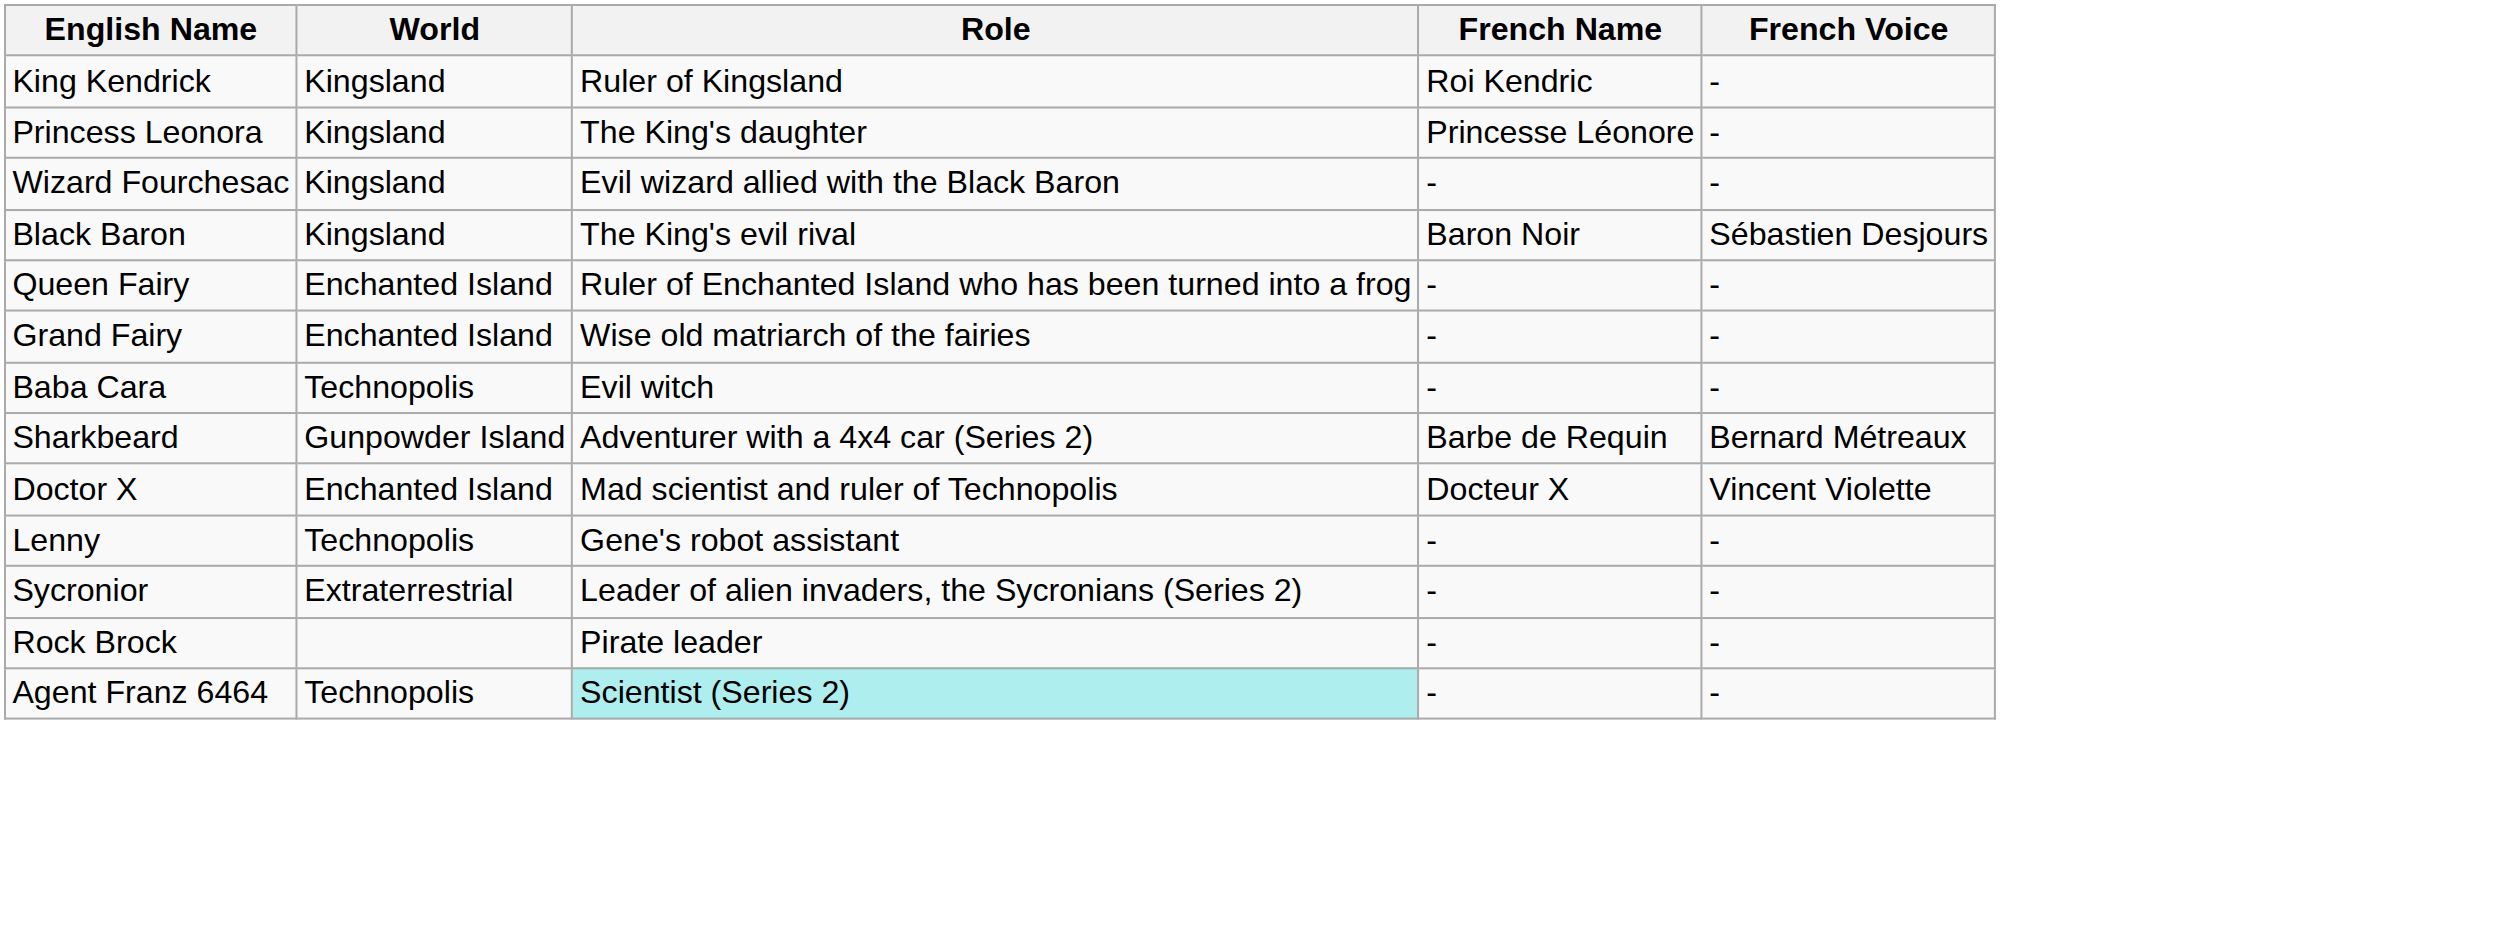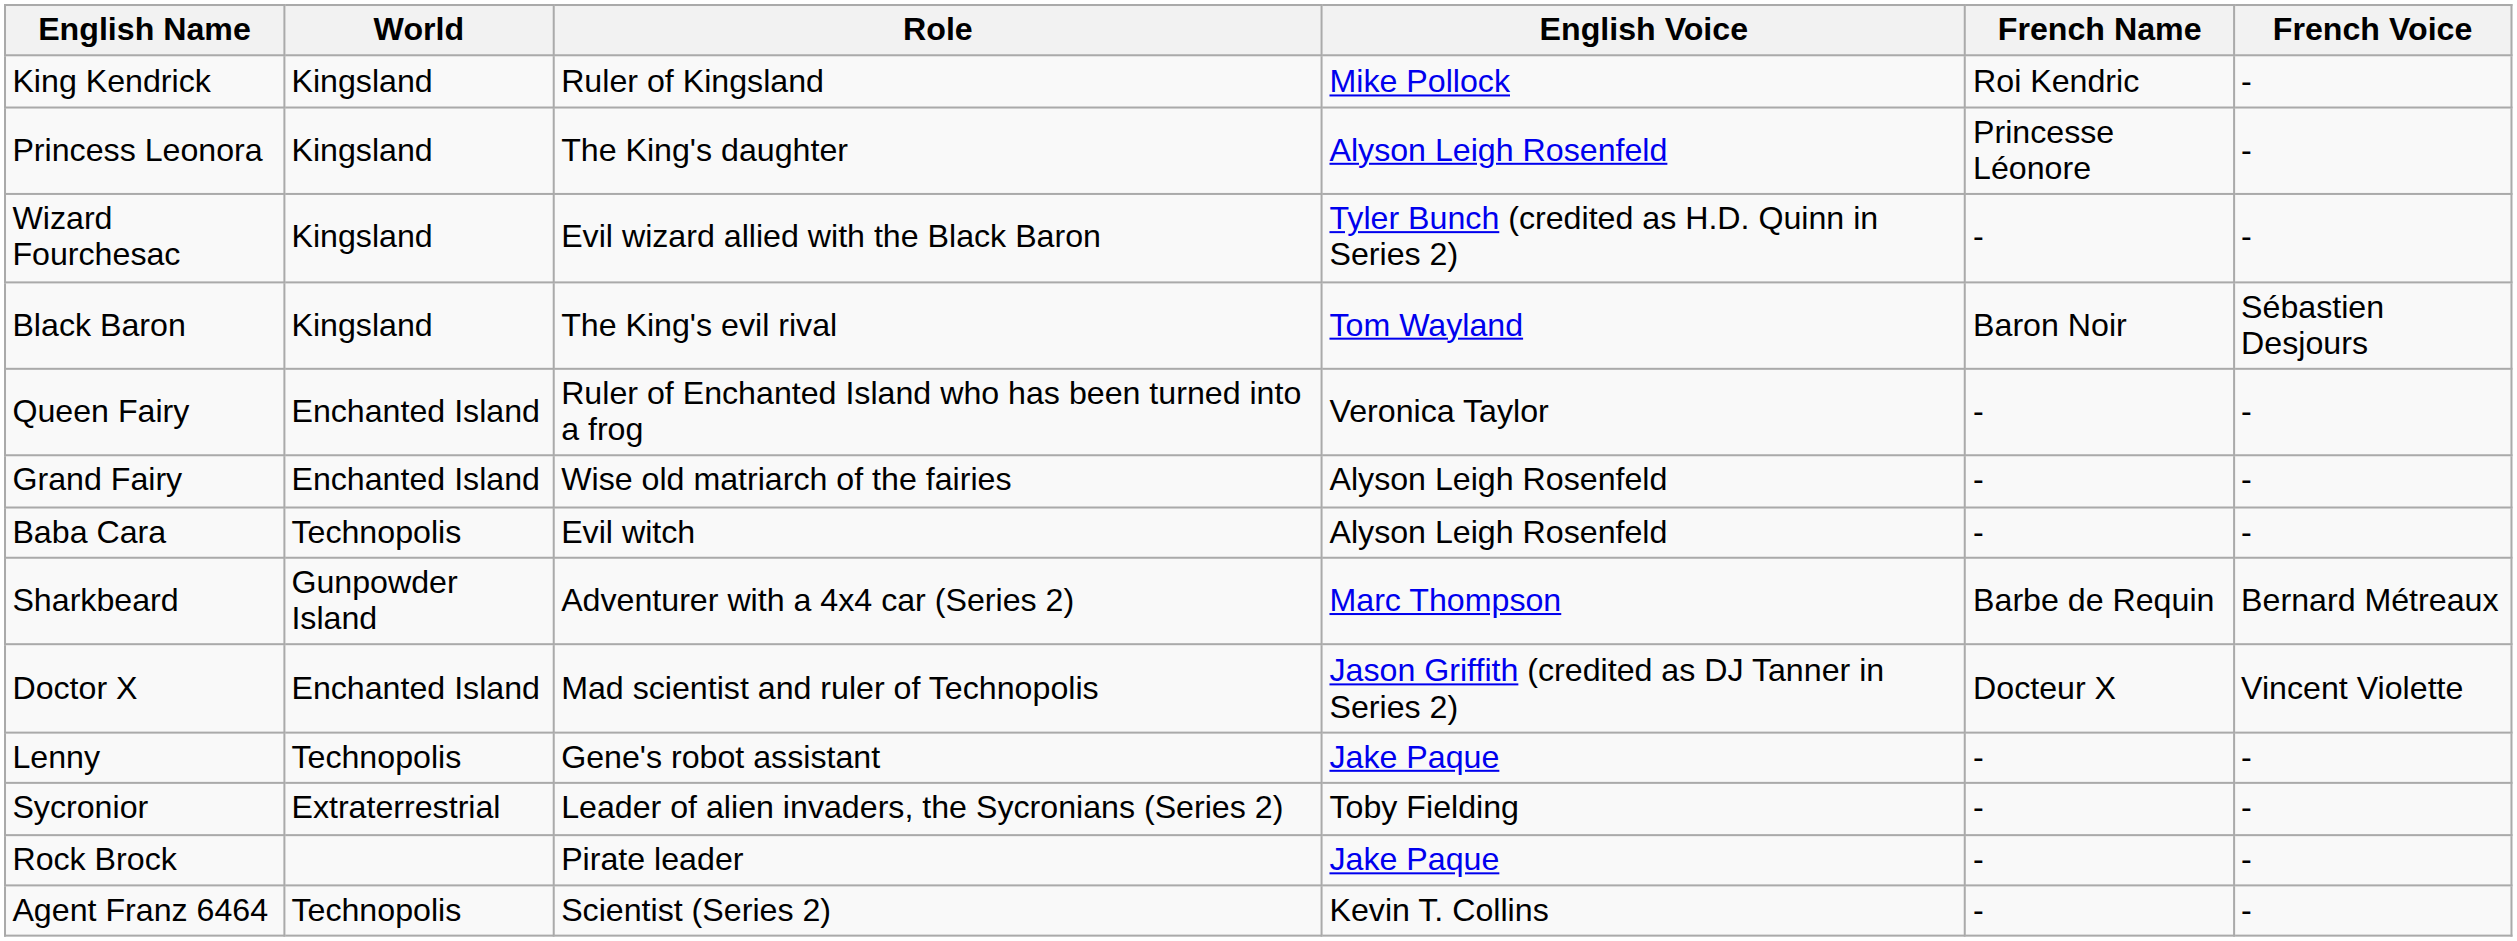+ column: English Voice | Mike Pollock | Alyson Leigh Rosenfeld | Tyler Bunch (credited as H.D. Quinn in Series 2) | Tom Wayland | Veronica Taylor | Alyson Leigh Rosenfeld | Alyson Leigh Rosenfeld | Marc Thompson | Jason Griffith (credited as DJ Tanner in Series 2) | Jake Paque | Toby Fielding | Jake Paque | Kevin T. Collins
Agent Franz 6464 | Role: paleturquoise background -> no background
